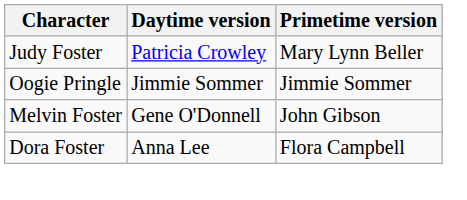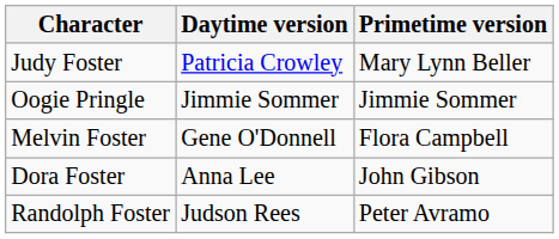Melvin Foster | Primetime version: John Gibson -> Flora Campbell
Dora Foster | Primetime version: Flora Campbell -> John Gibson
+ row: Randolph Foster | Judson Rees | Peter Avramo
